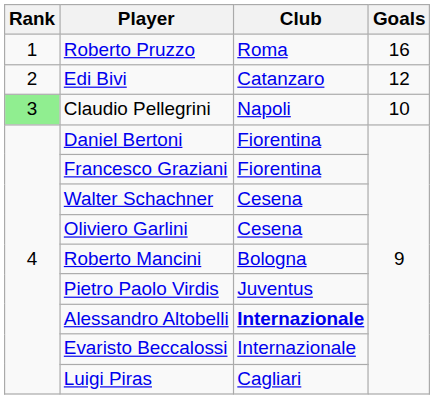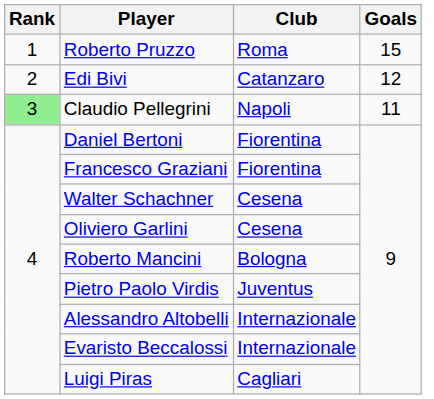Roberto Pruzzo | Goals: 16 -> 15
Claudio Pellegrini | Goals: 10 -> 11
Alessandro Altobelli | Club: bold -> normal
